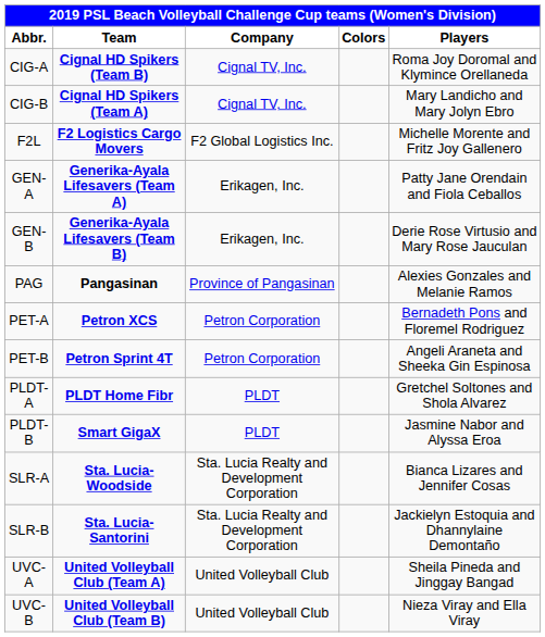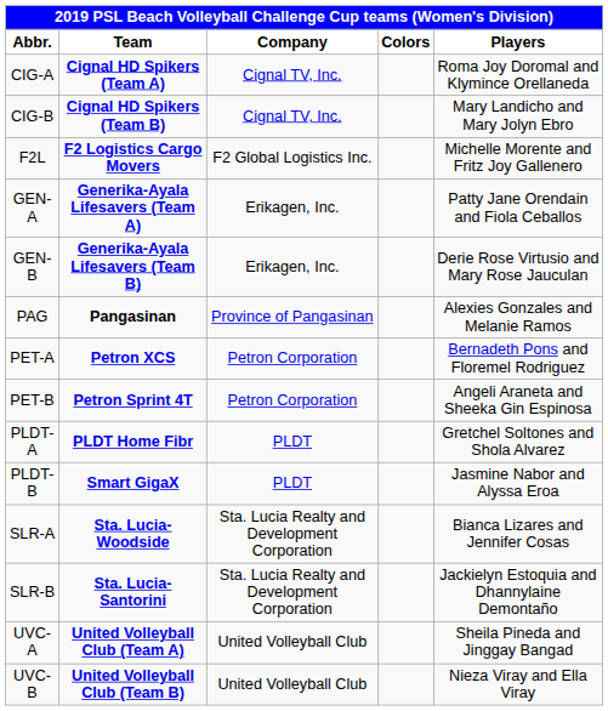CIG-A | Team: Cignal HD Spikers (Team B) -> Cignal HD Spikers (Team A)
CIG-B | Team: Cignal HD Spikers (Team A) -> Cignal HD Spikers (Team B)
